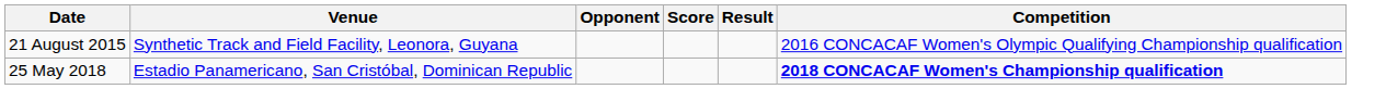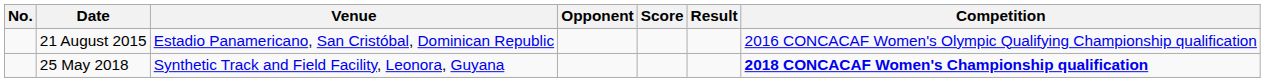+ column: No.
21 August 2015 | Venue: Synthetic Track and Field Facility, Leonora, Guyana -> Estadio Panamericano, San Cristóbal, Dominican Republic
25 May 2018 | Venue: Estadio Panamericano, San Cristóbal, Dominican Republic -> Synthetic Track and Field Facility, Leonora, Guyana
